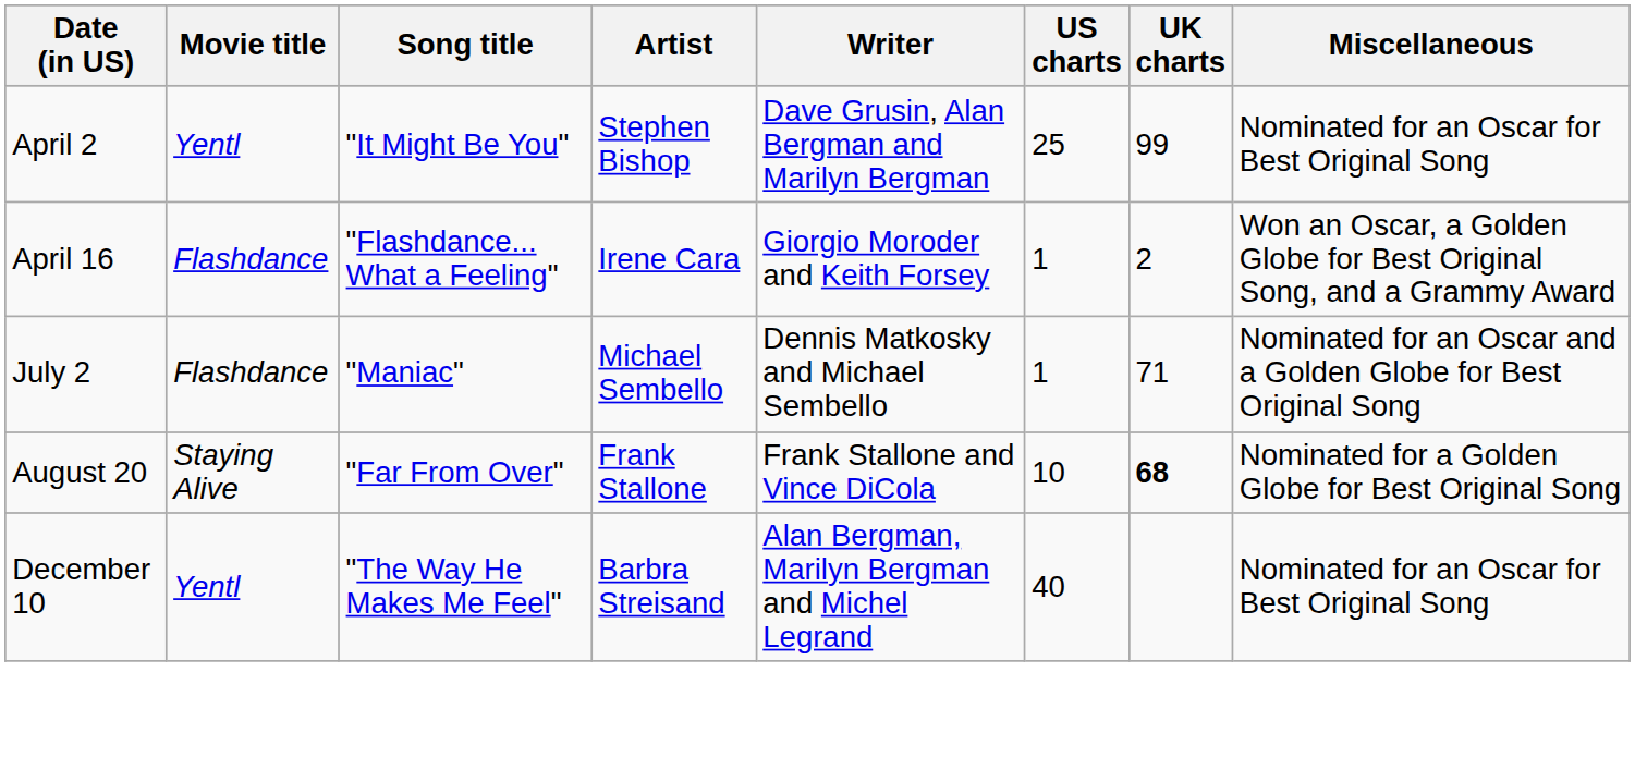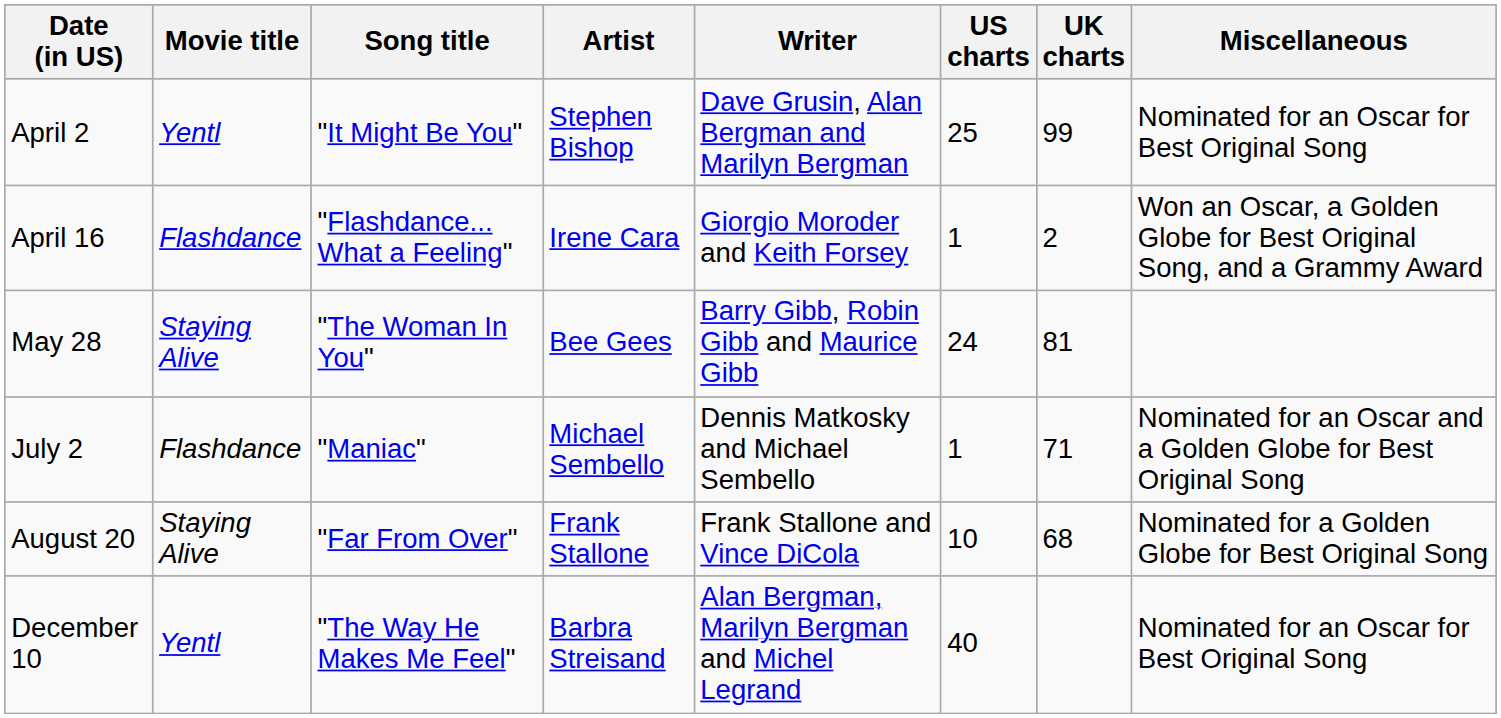+ row: May 28 | Staying Alive | "The Woman In You" | Bee Gees | Barry Gibb, Robin Gibb and Maurice Gibb | 24 | 81
August 20 | UK charts: bold -> normal
